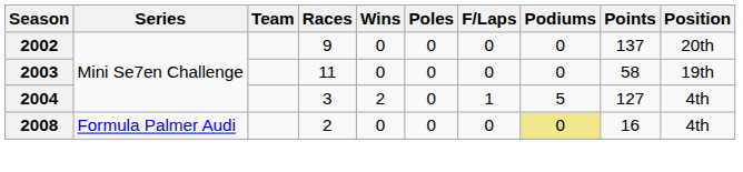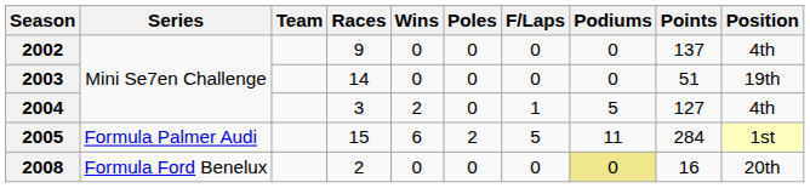2002 | Position: 20th -> 4th
2003 | Races: 11 -> 14
2003 | Points: 58 -> 51
+ row: 2005 | Formula Palmer Audi | 15 | 6 | 2 | 5 | 11 | 284 | 1st
2008 | Series: Formula Palmer Audi -> Formula Ford Benelux
2008 | Position: 4th -> 20th
